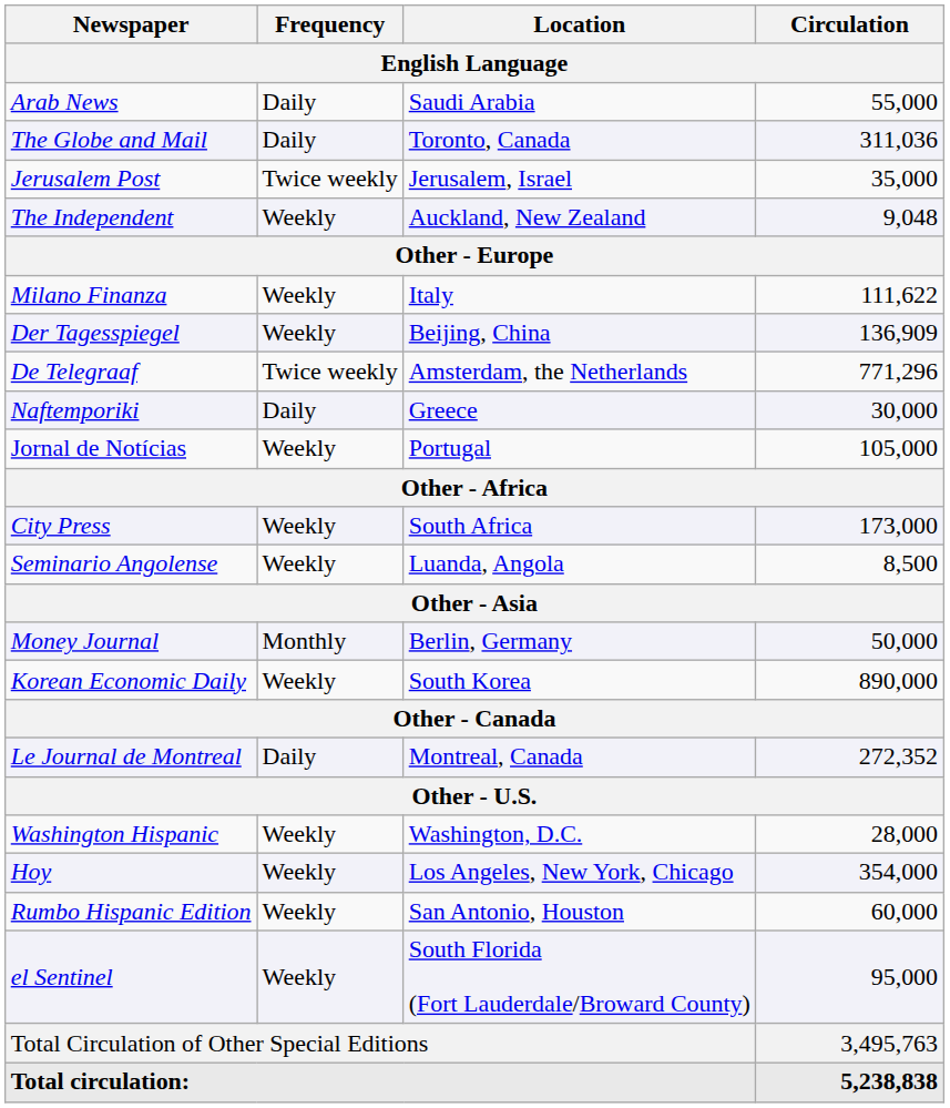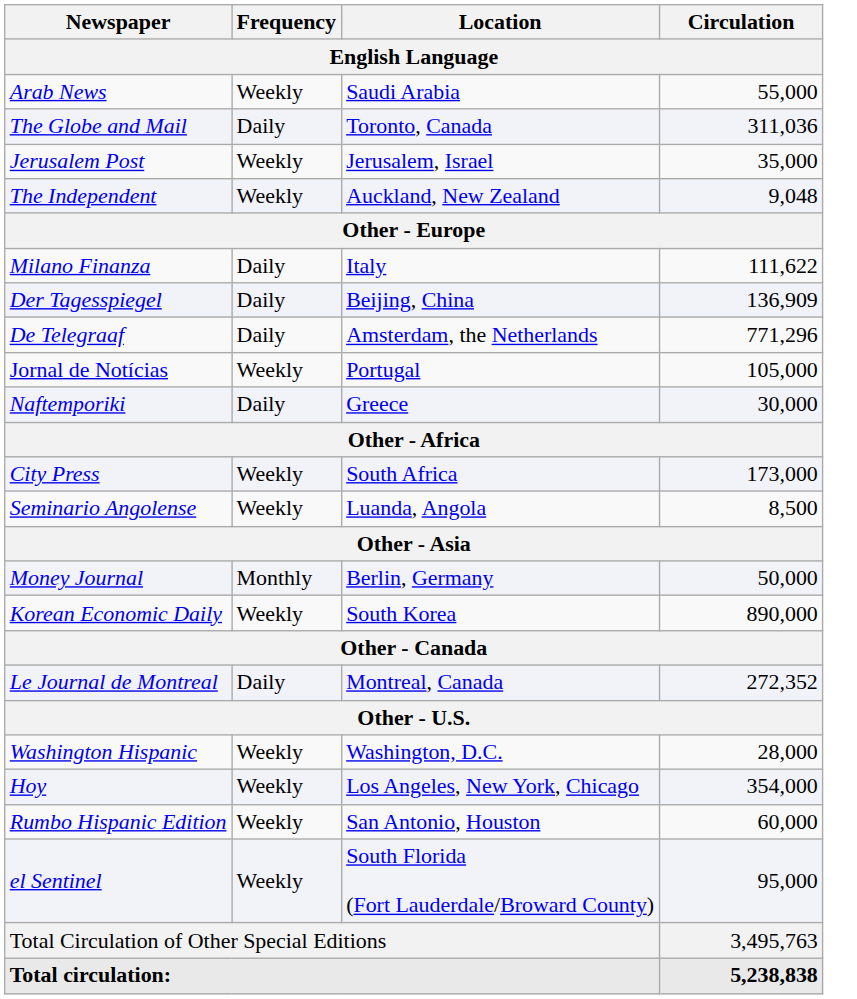Arab News | Frequency: Daily -> Weekly
Jerusalem Post | Frequency: Twice weekly -> Weekly
Milano Finanza | Frequency: Weekly -> Daily
Der Tagesspiegel | Frequency: Weekly -> Daily
De Telegraaf | Frequency: Twice weekly -> Daily
rows swapped: Naftemporiki <-> Jornal de Notícias
